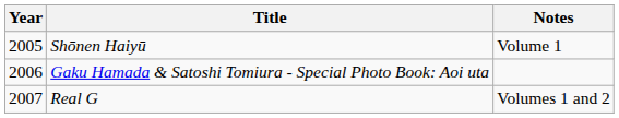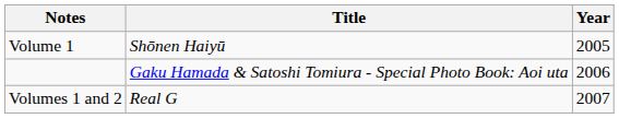columns swapped: Year <-> Notes
